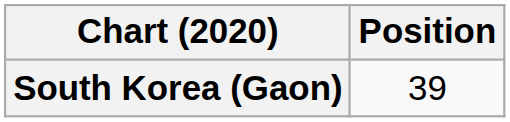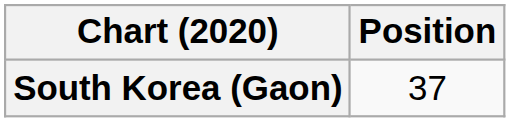South Korea (Gaon) | Position: 39 -> 37
